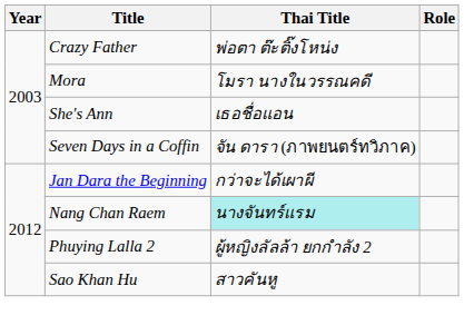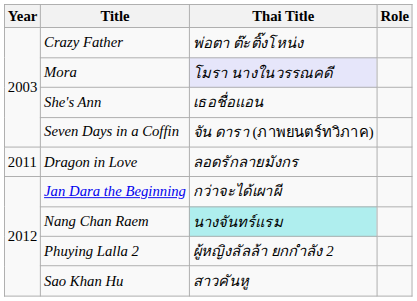Mora | Thai Title: no background -> lavender background
+ row: 2011 | Dragon in Love | ลอดรักลายมังกร
